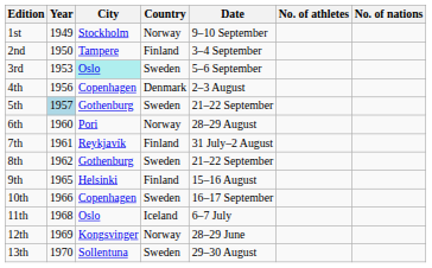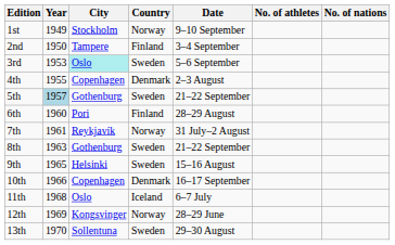4th | Year: 1956 -> 1955
6th | Country: Norway -> Finland
7th | Country: Finland -> Norway
8th | Year: 1962 -> 1963
9th | Country: Finland -> Sweden
10th | Country: Sweden -> Denmark
